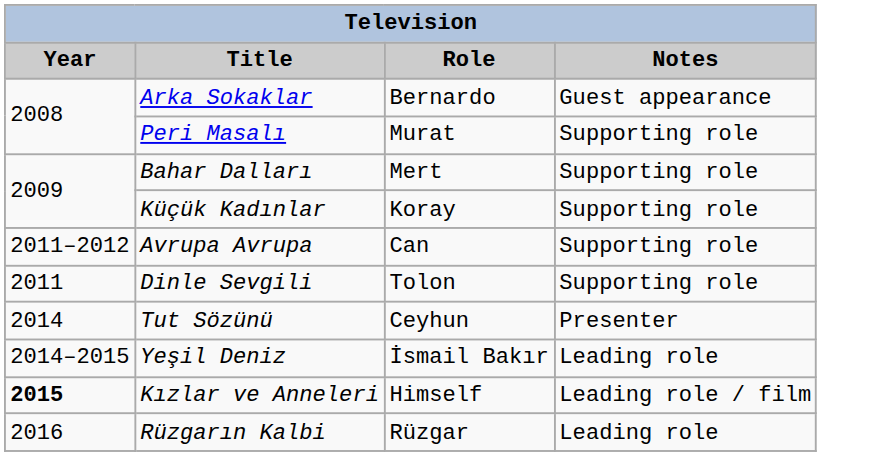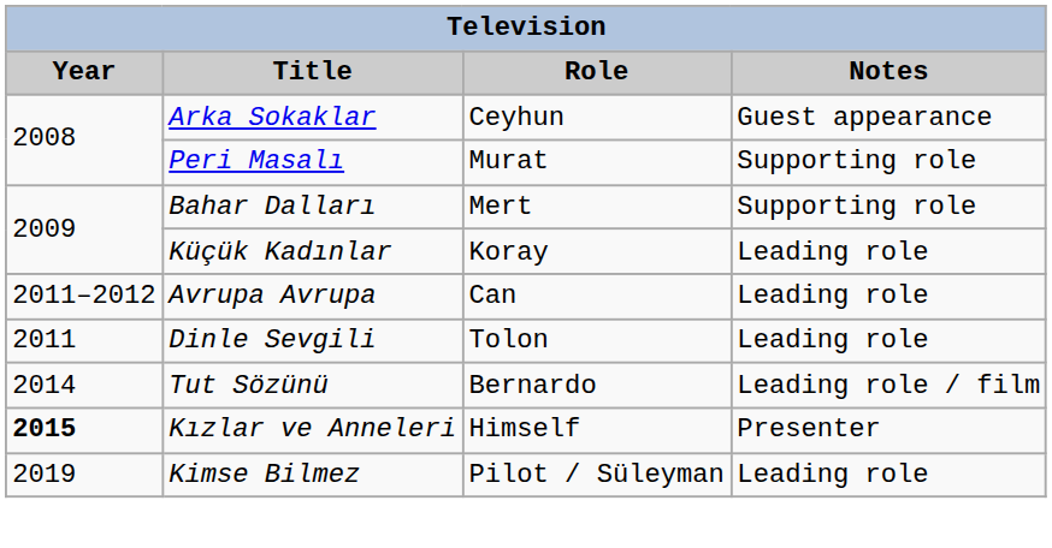Arka Sokaklar | Role: Bernardo -> Ceyhun
Küçük Kadınlar | Notes: Supporting role -> Leading role
Avrupa Avrupa | Notes: Supporting role -> Leading role
Dinle Sevgili | Notes: Supporting role -> Leading role
Tut Sözünü | Role: Ceyhun -> Bernardo
Tut Sözünü | Notes: Presenter -> Leading role / film
- row: 2014–2015 | Yeşil Deniz | İsmail Bakır | Leading role
Kızlar ve Anneleri | Notes: Leading role / film -> Presenter
- row: 2016 | Rüzgarın Kalbi | Rüzgar | Leading role
+ row: 2019 | Kimse Bilmez | Pilot / Süleyman | Leading role
